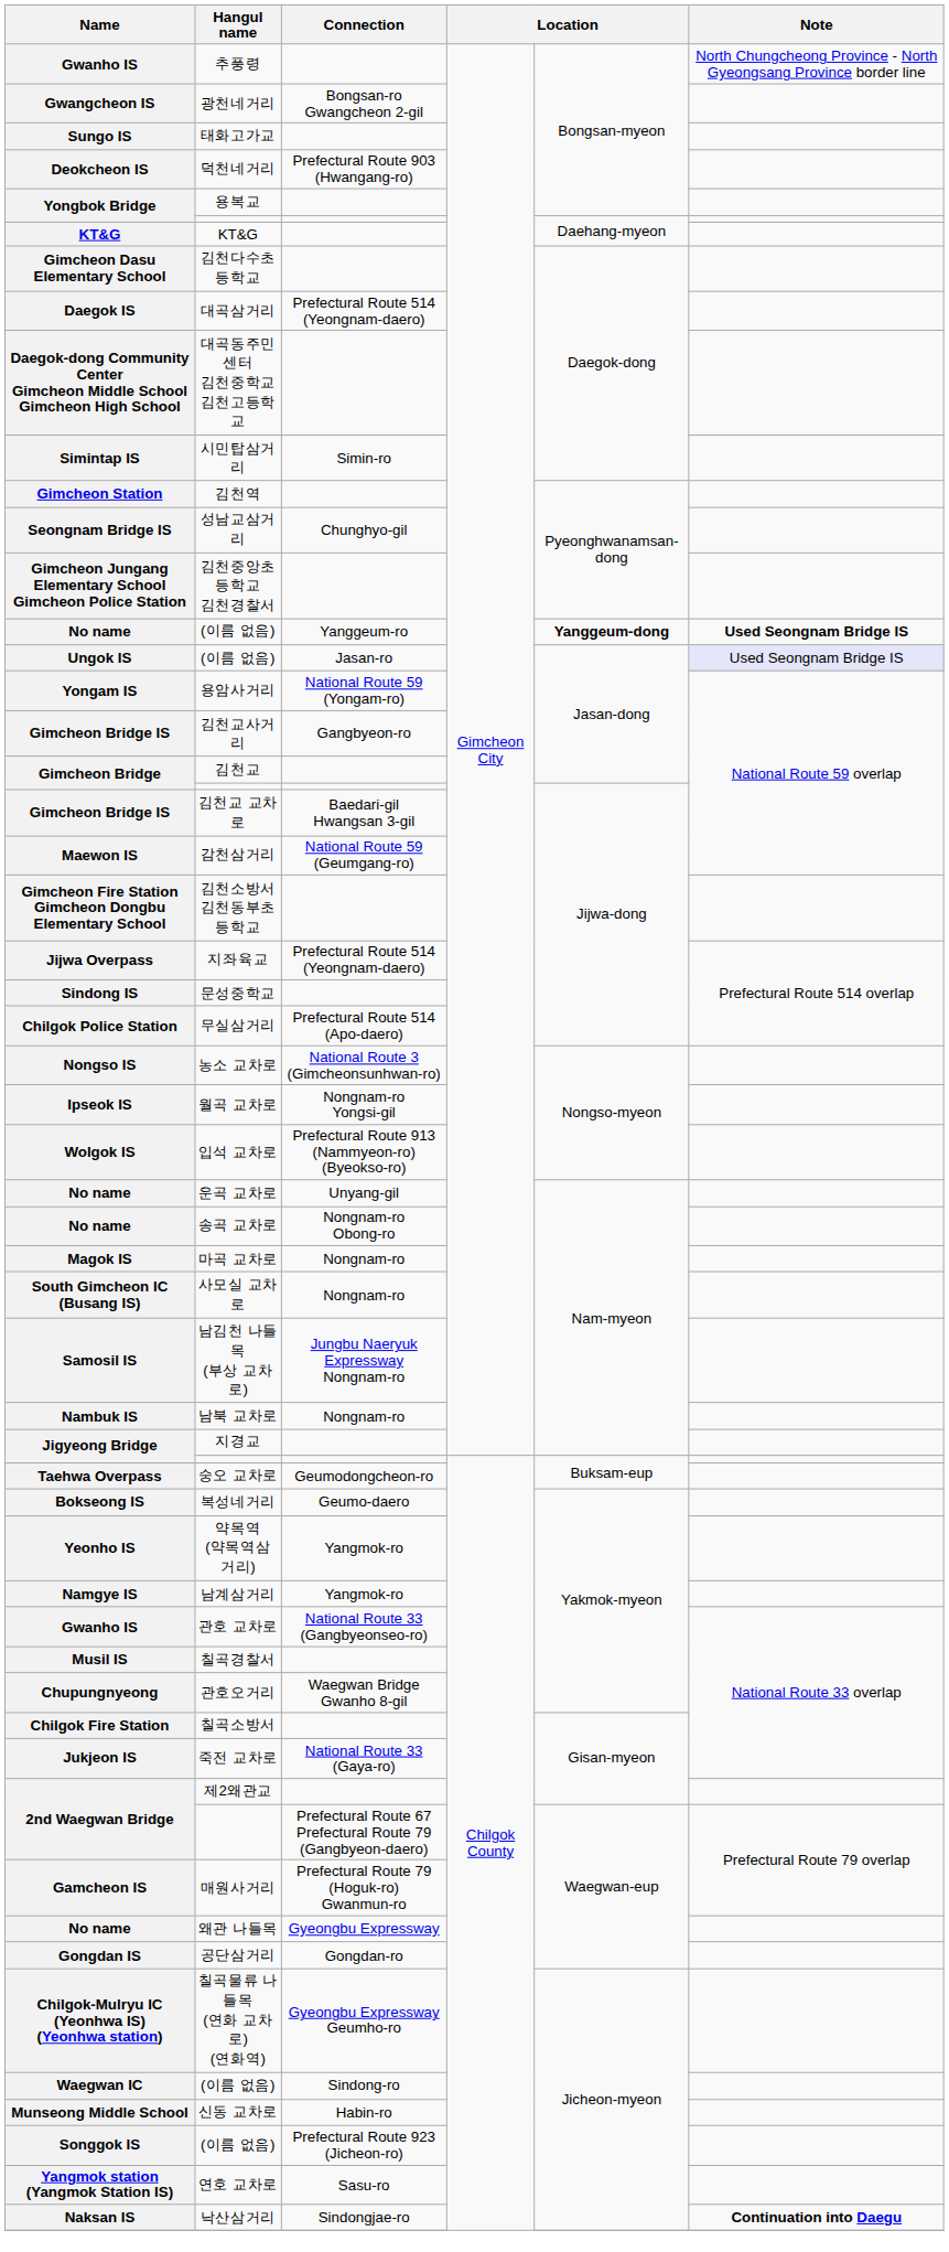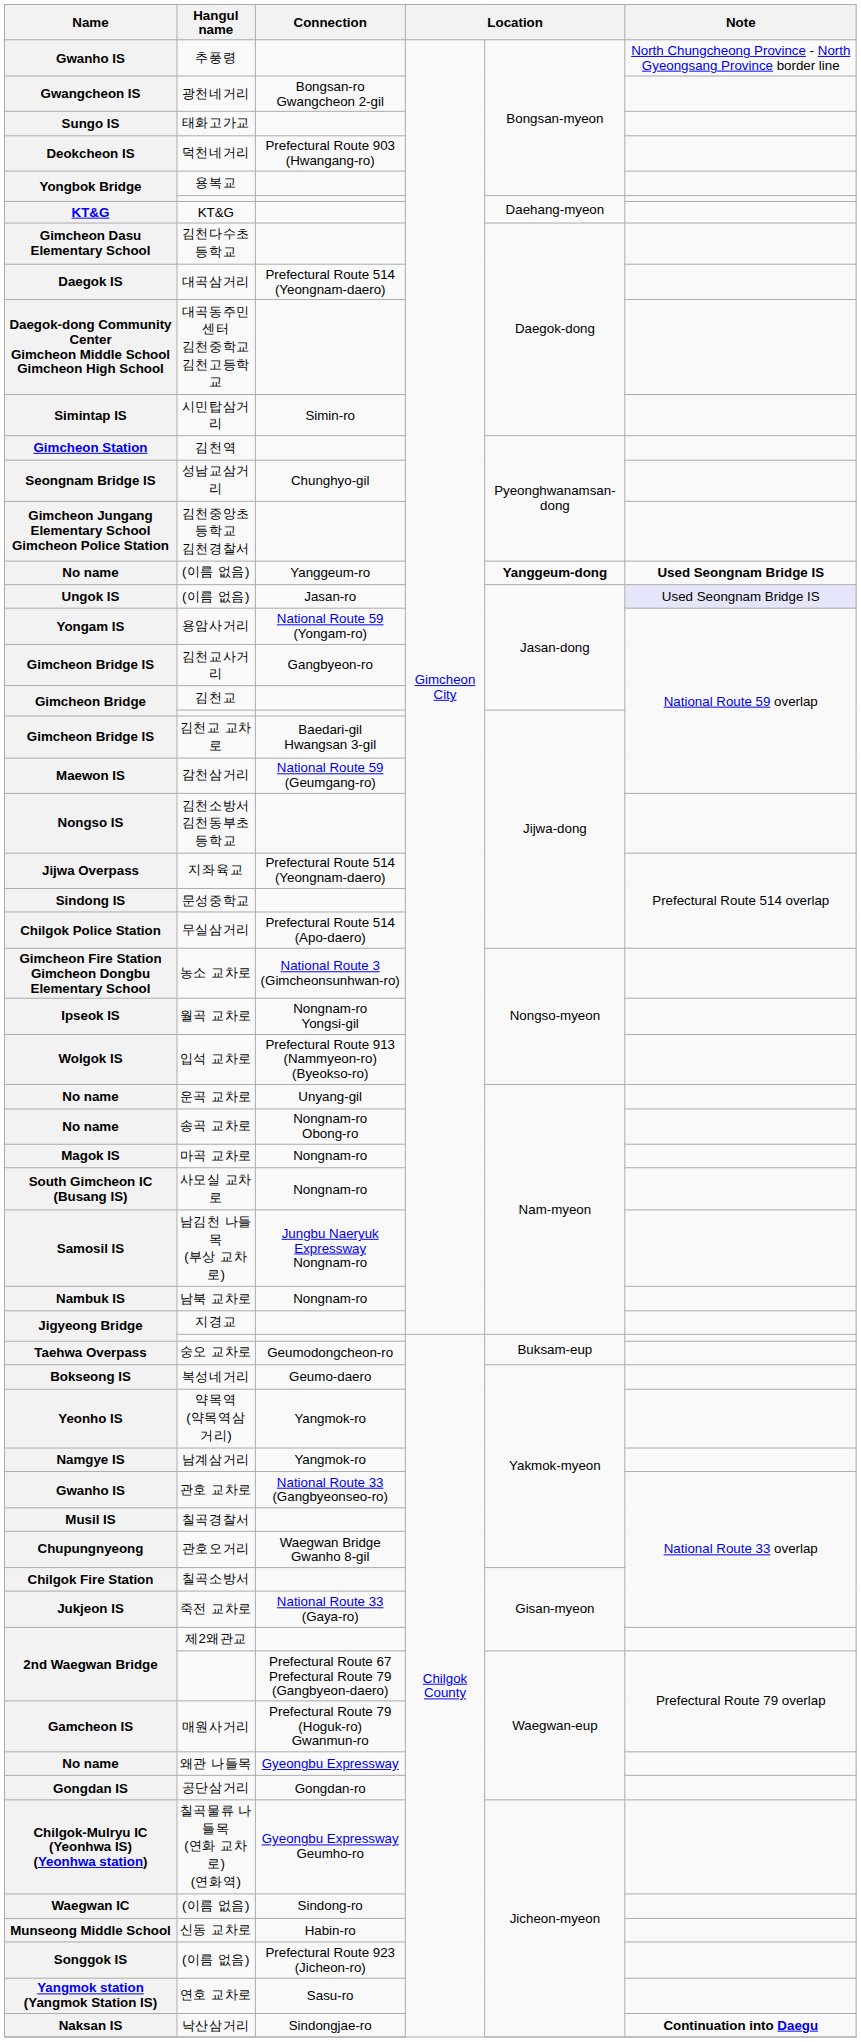김천소방서 김천동부초등학교 | Name: Gimcheon Fire Station Gimcheon Dongbu Elementary School -> Nongso IS
농소 교차로 | Name: Nongso IS -> Gimcheon Fire Station Gimcheon Dongbu Elementary School
